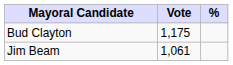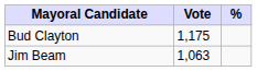Jim Beam | Vote: 1,061 -> 1,063
